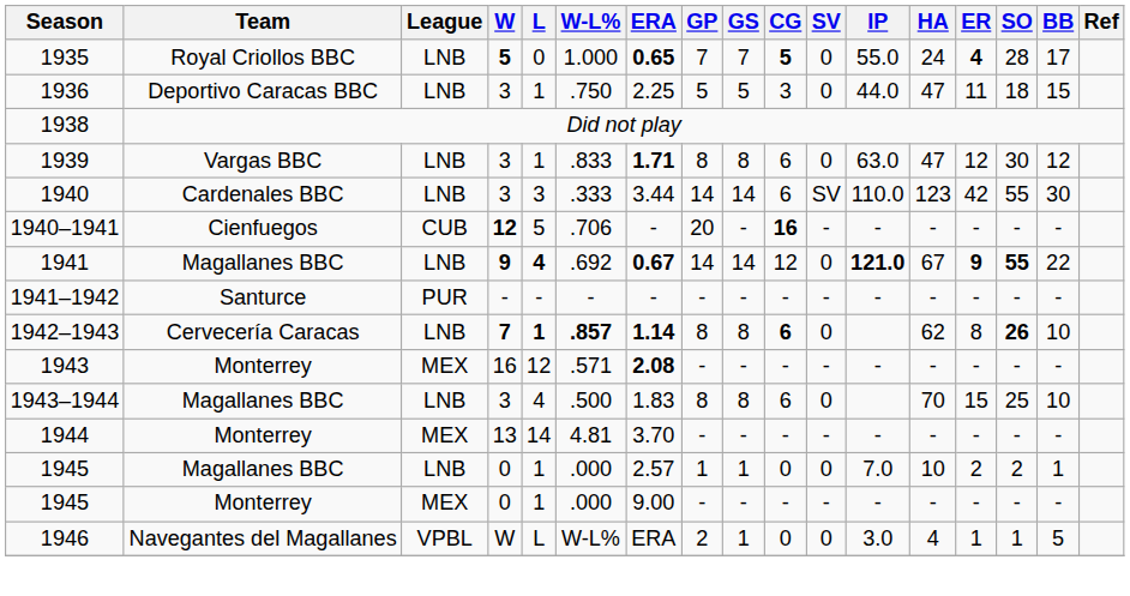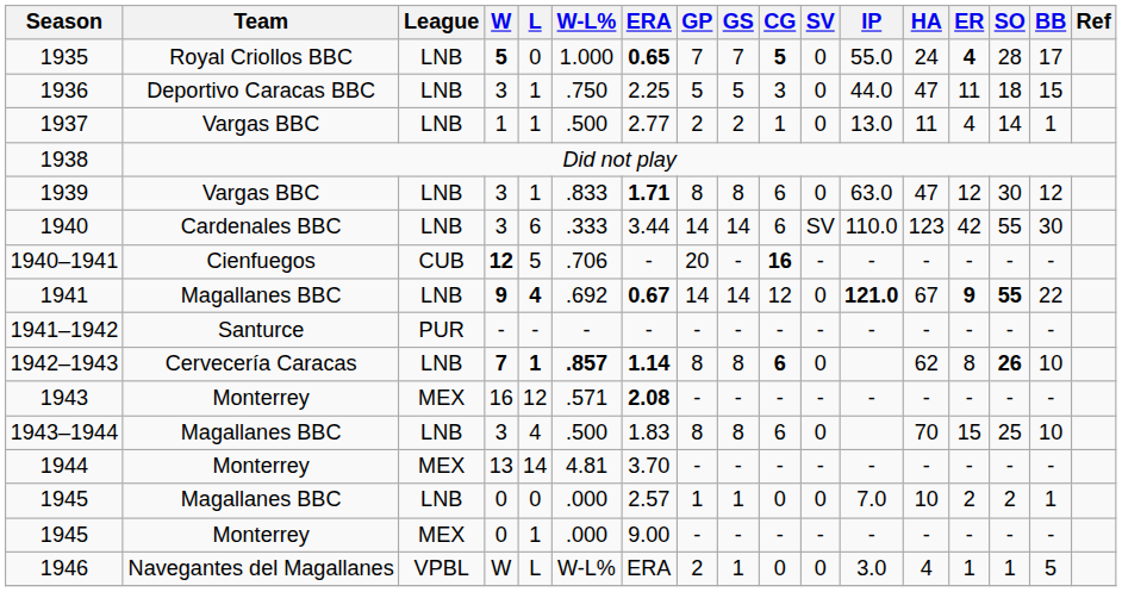+ row: 1937 | Vargas BBC | LNB | 1 | 1 | .500 | 2.77 | 2 | 2 | 1 | 0 | 13.0 | 11 | 4 | 14 | 1
1940 | L: 3 -> 6
1945 / Magallanes BBC | L: 1 -> 0
